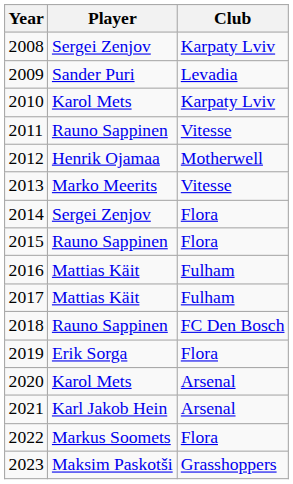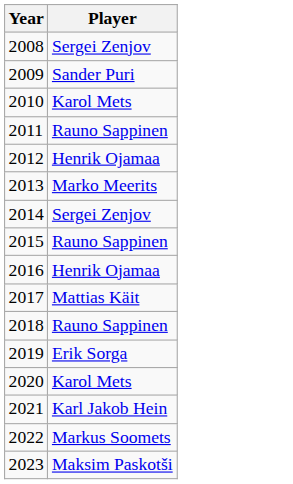- column: Club | Karpaty Lviv | Levadia | Karpaty Lviv | Vitesse | Motherwell | Vitesse | Flora | Flora | Fulham | Fulham | FC Den Bosch | Flora | Arsenal | Arsenal | Flora | Grasshoppers
2016 | Player: Mattias Käit -> Henrik Ojamaa
